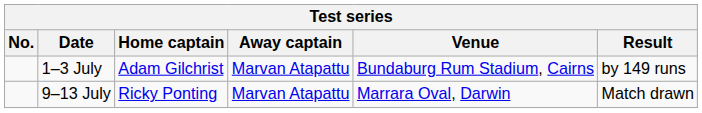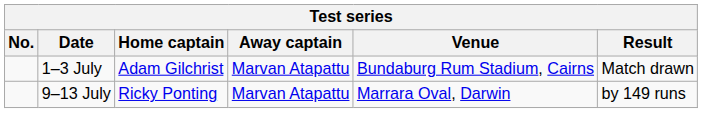1–3 July | Result: by 149 runs -> Match drawn
9–13 July | Result: Match drawn -> by 149 runs
